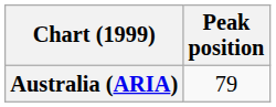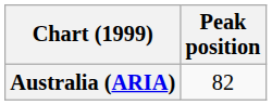Australia (ARIA) | Peak position: 79 -> 82
